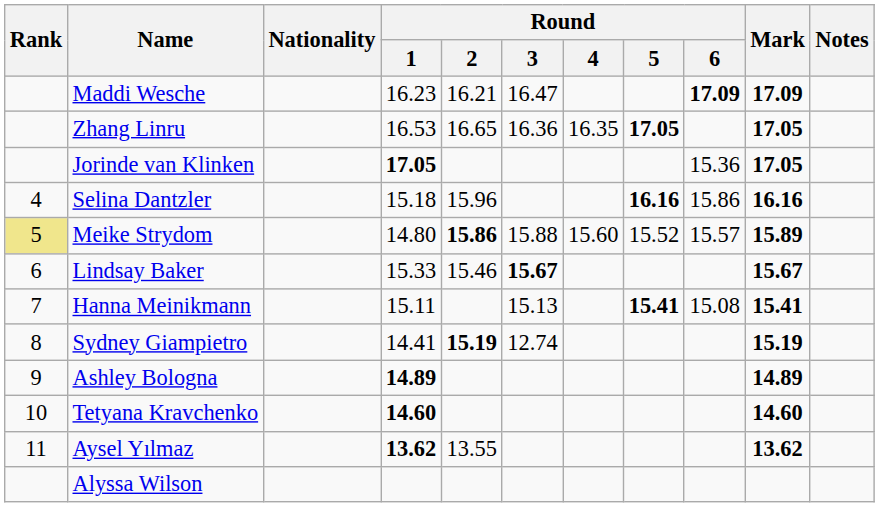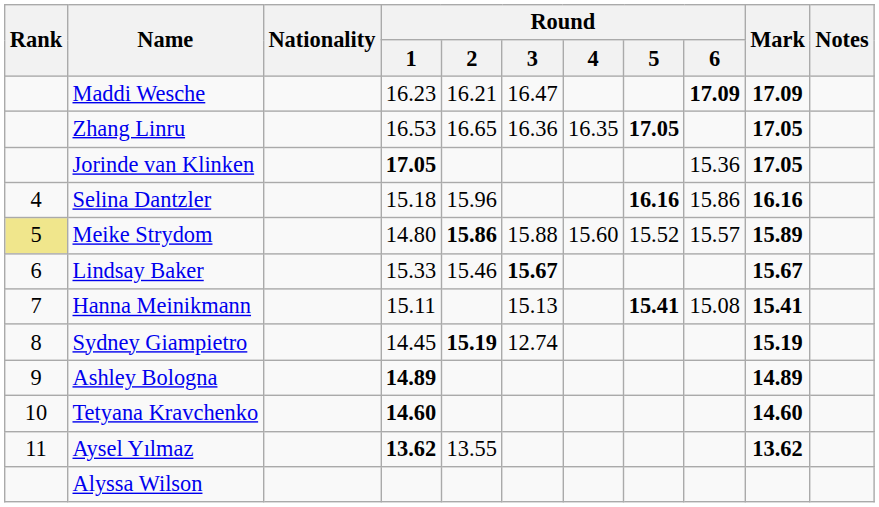Sydney Giampietro | Round / 1: 14.41 -> 14.45
